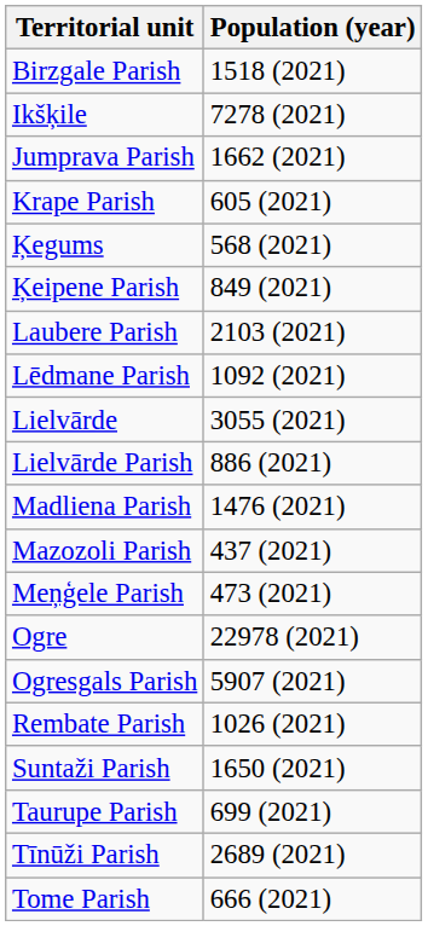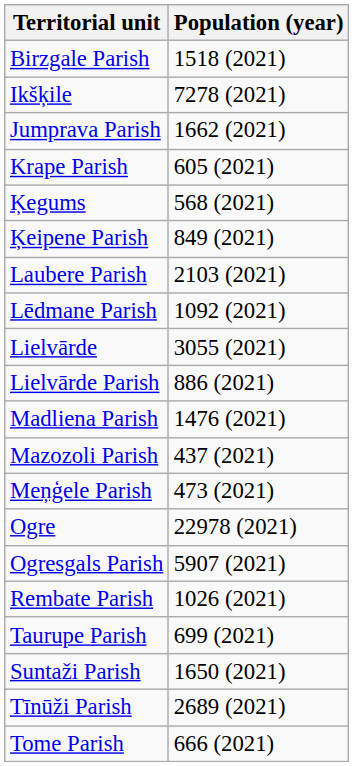rows swapped: Suntaži Parish <-> Taurupe Parish
